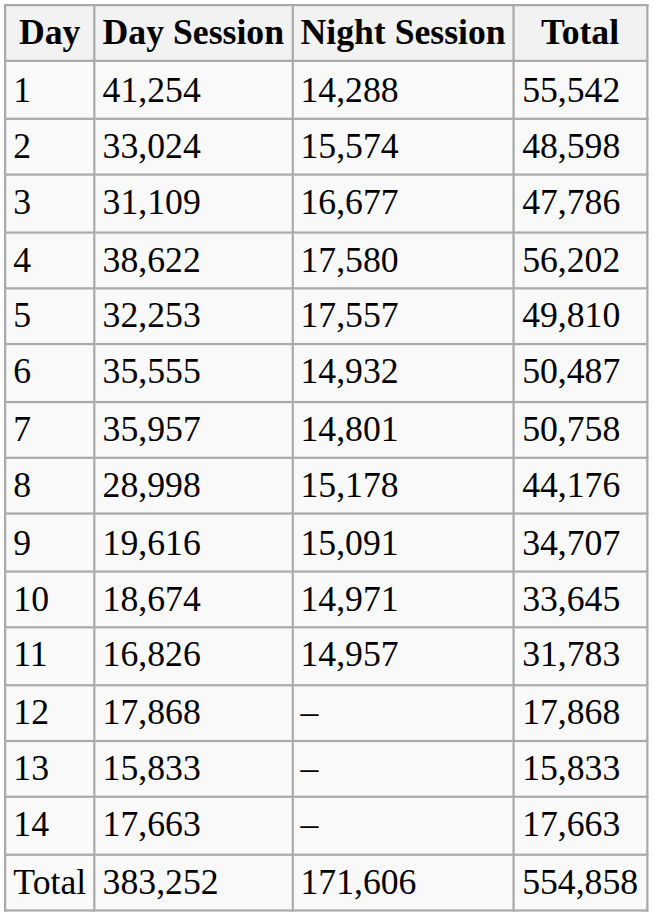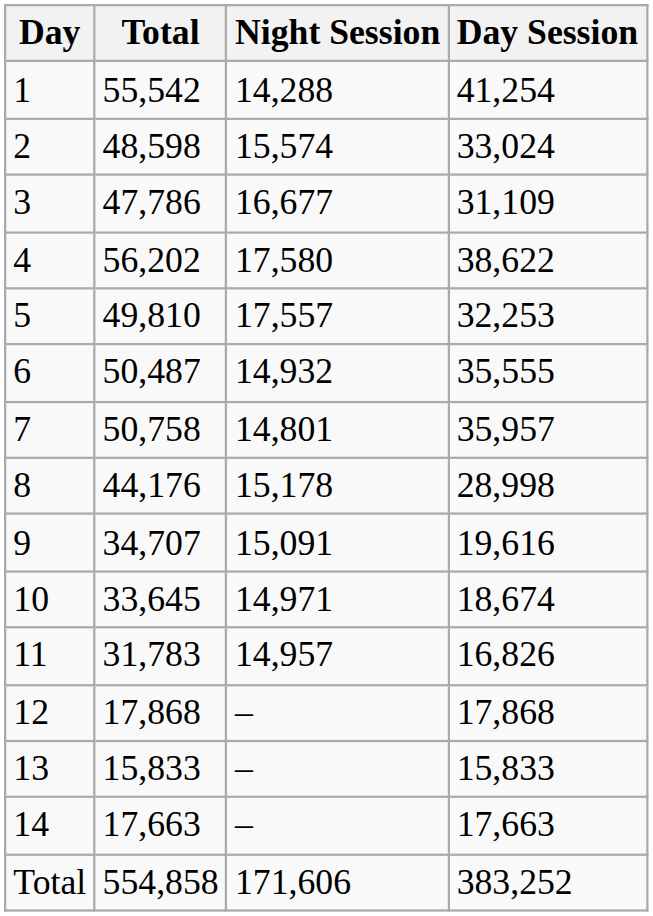columns swapped: Day Session <-> Total
